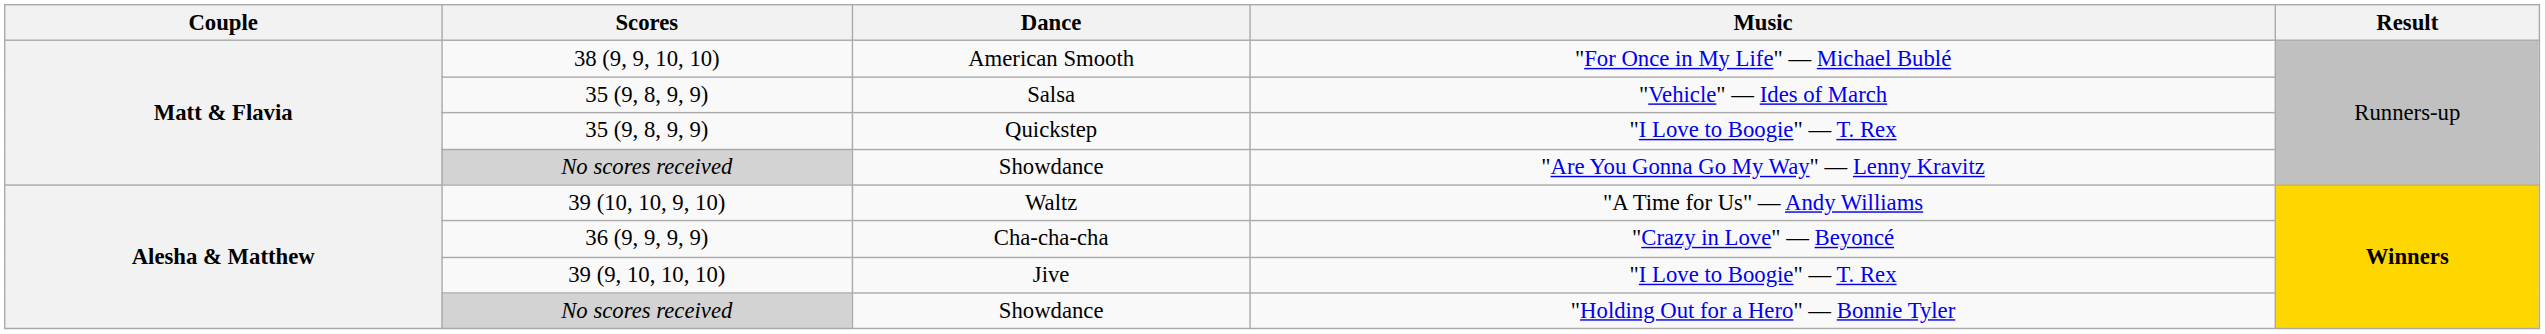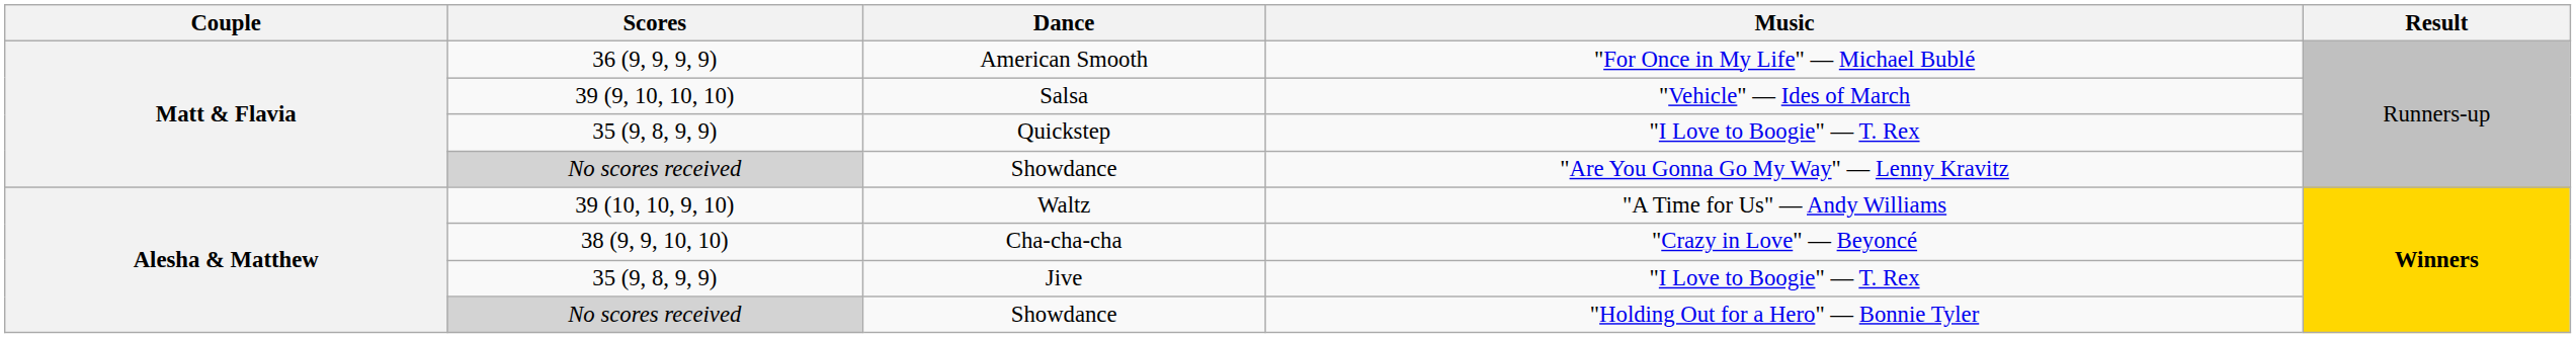American Smooth | Scores: 38 (9, 9, 10, 10) -> 36 (9, 9, 9, 9)
Salsa | Scores: 35 (9, 8, 9, 9) -> 39 (9, 10, 10, 10)
Cha-cha-cha | Scores: 36 (9, 9, 9, 9) -> 38 (9, 9, 10, 10)
Jive | Scores: 39 (9, 10, 10, 10) -> 35 (9, 8, 9, 9)
